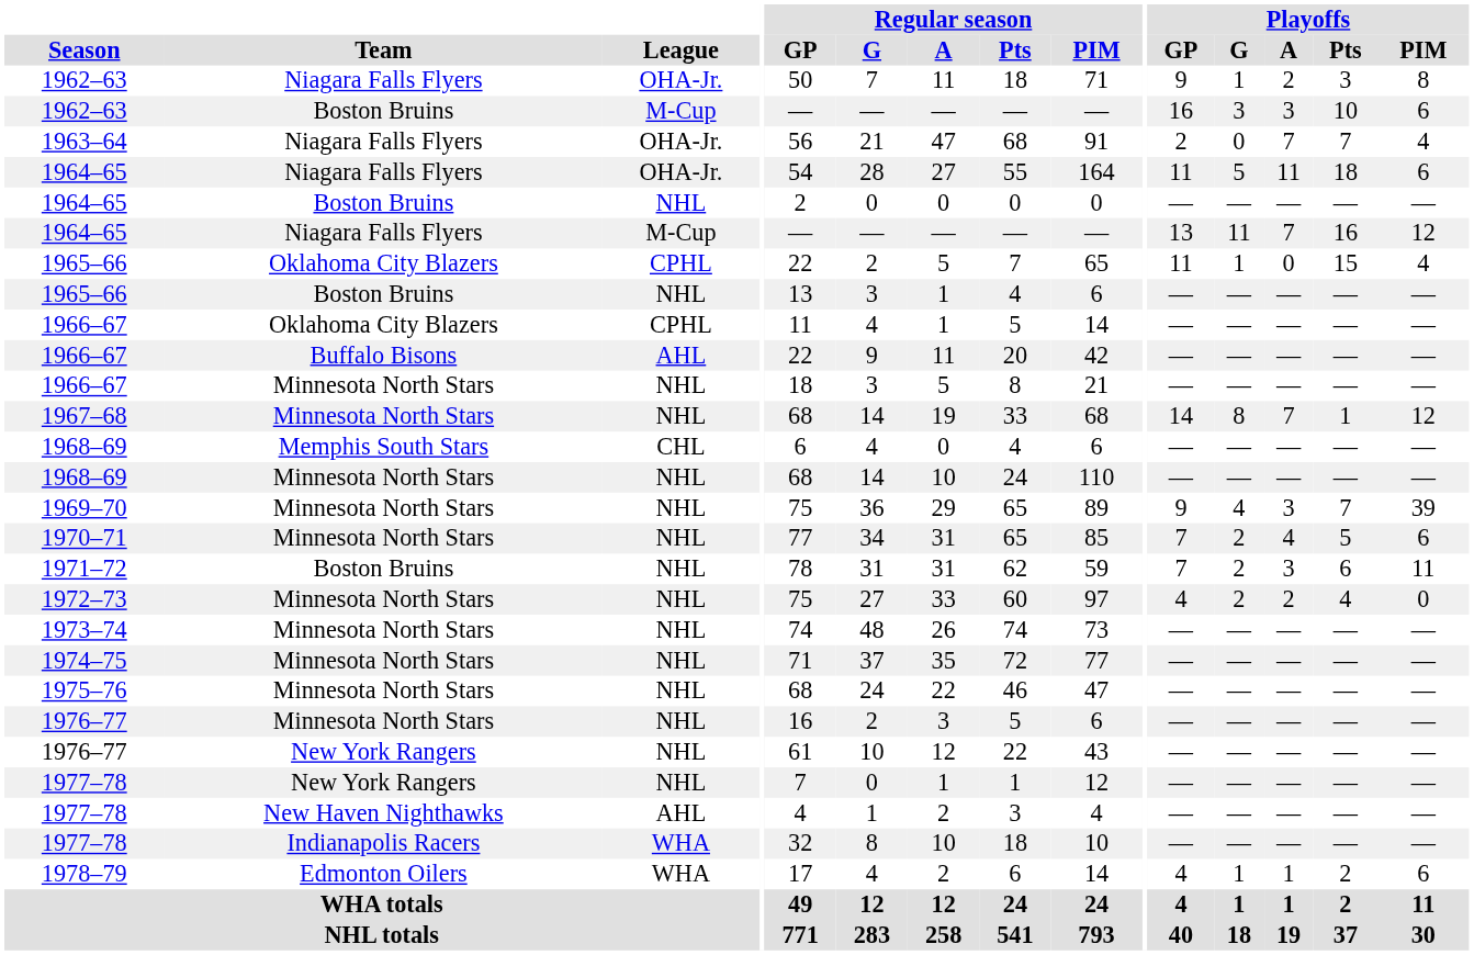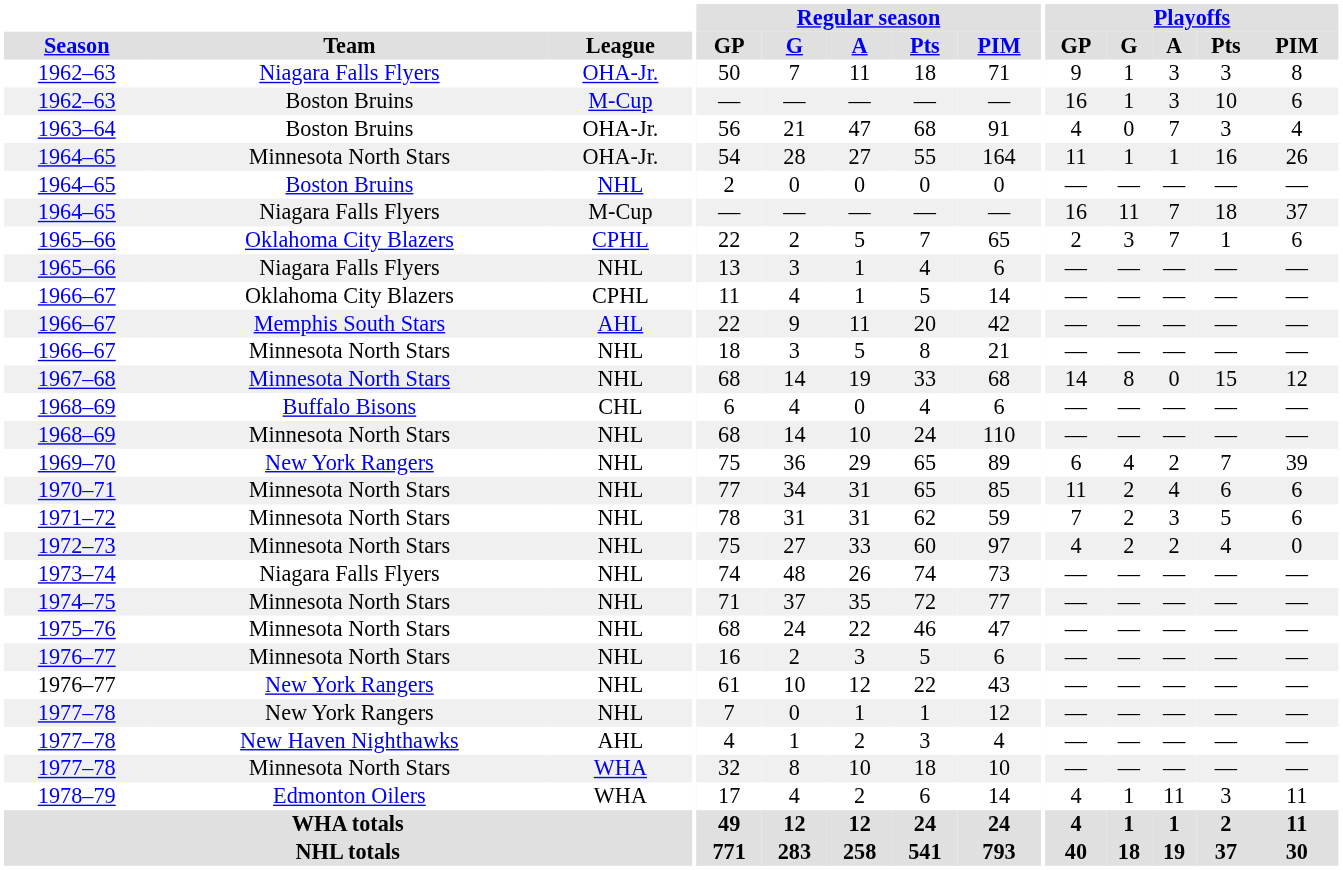1962–63 / OHA-Jr. | Playoffs / A: 2 -> 3
1962–63 / M-Cup | Playoffs / G: 3 -> 1
1963–64 | Team: Niagara Falls Flyers -> Boston Bruins
1963–64 | Playoffs / GP: 2 -> 4
1963–64 | Playoffs / Pts: 7 -> 3
1964–65 / OHA-Jr. | Team: Niagara Falls Flyers -> Minnesota North Stars
1964–65 / OHA-Jr. | Playoffs / G: 5 -> 1
1964–65 / OHA-Jr. | Playoffs / A: 11 -> 1
1964–65 / OHA-Jr. | Playoffs / Pts: 18 -> 16
1964–65 / OHA-Jr. | Playoffs / PIM: 6 -> 26
1964–65 / M-Cup | Playoffs / GP: 13 -> 16
1964–65 / M-Cup | Playoffs / Pts: 16 -> 18
1964–65 / M-Cup | Playoffs / PIM: 12 -> 37
1965–66 / CPHL | Playoffs / GP: 11 -> 2
1965–66 / CPHL | Playoffs / G: 1 -> 3
1965–66 / CPHL | Playoffs / A: 0 -> 7
1965–66 / CPHL | Playoffs / Pts: 15 -> 1
1965–66 / CPHL | Playoffs / PIM: 4 -> 6
1965–66 / NHL | Team: Boston Bruins -> Niagara Falls Flyers
1966–67 / AHL | Team: Buffalo Bisons -> Memphis South Stars
1967–68 | Playoffs / A: 7 -> 0
1967–68 | Playoffs / Pts: 1 -> 15
1968–69 / CHL | Team: Memphis South Stars -> Buffalo Bisons
1969–70 | Team: Minnesota North Stars -> New York Rangers
1969–70 | Playoffs / GP: 9 -> 6
1969–70 | Playoffs / A: 3 -> 2
1970–71 | Playoffs / GP: 7 -> 11
1970–71 | Playoffs / Pts: 5 -> 6
1971–72 | Team: Boston Bruins -> Minnesota North Stars
1971–72 | Playoffs / Pts: 6 -> 5
1971–72 | Playoffs / PIM: 11 -> 6
1973–74 | Team: Minnesota North Stars -> Niagara Falls Flyers
1977–78 / WHA | Team: Indianapolis Racers -> Minnesota North Stars
1978–79 | Playoffs / A: 1 -> 11
1978–79 | Playoffs / Pts: 2 -> 3
1978–79 | Playoffs / PIM: 6 -> 11
